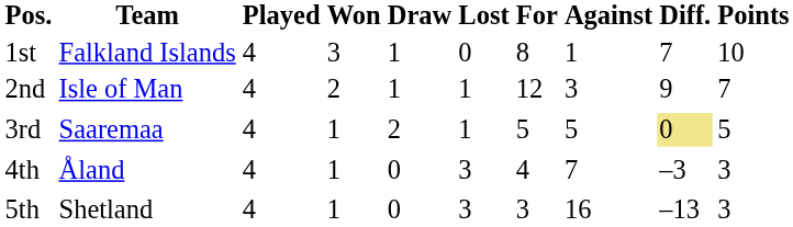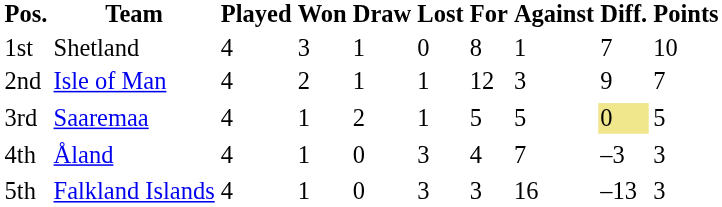1st | Team: Falkland Islands -> Shetland
5th | Team: Shetland -> Falkland Islands
